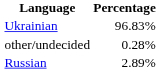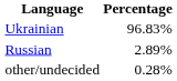rows swapped: Russian <-> other/undecided
